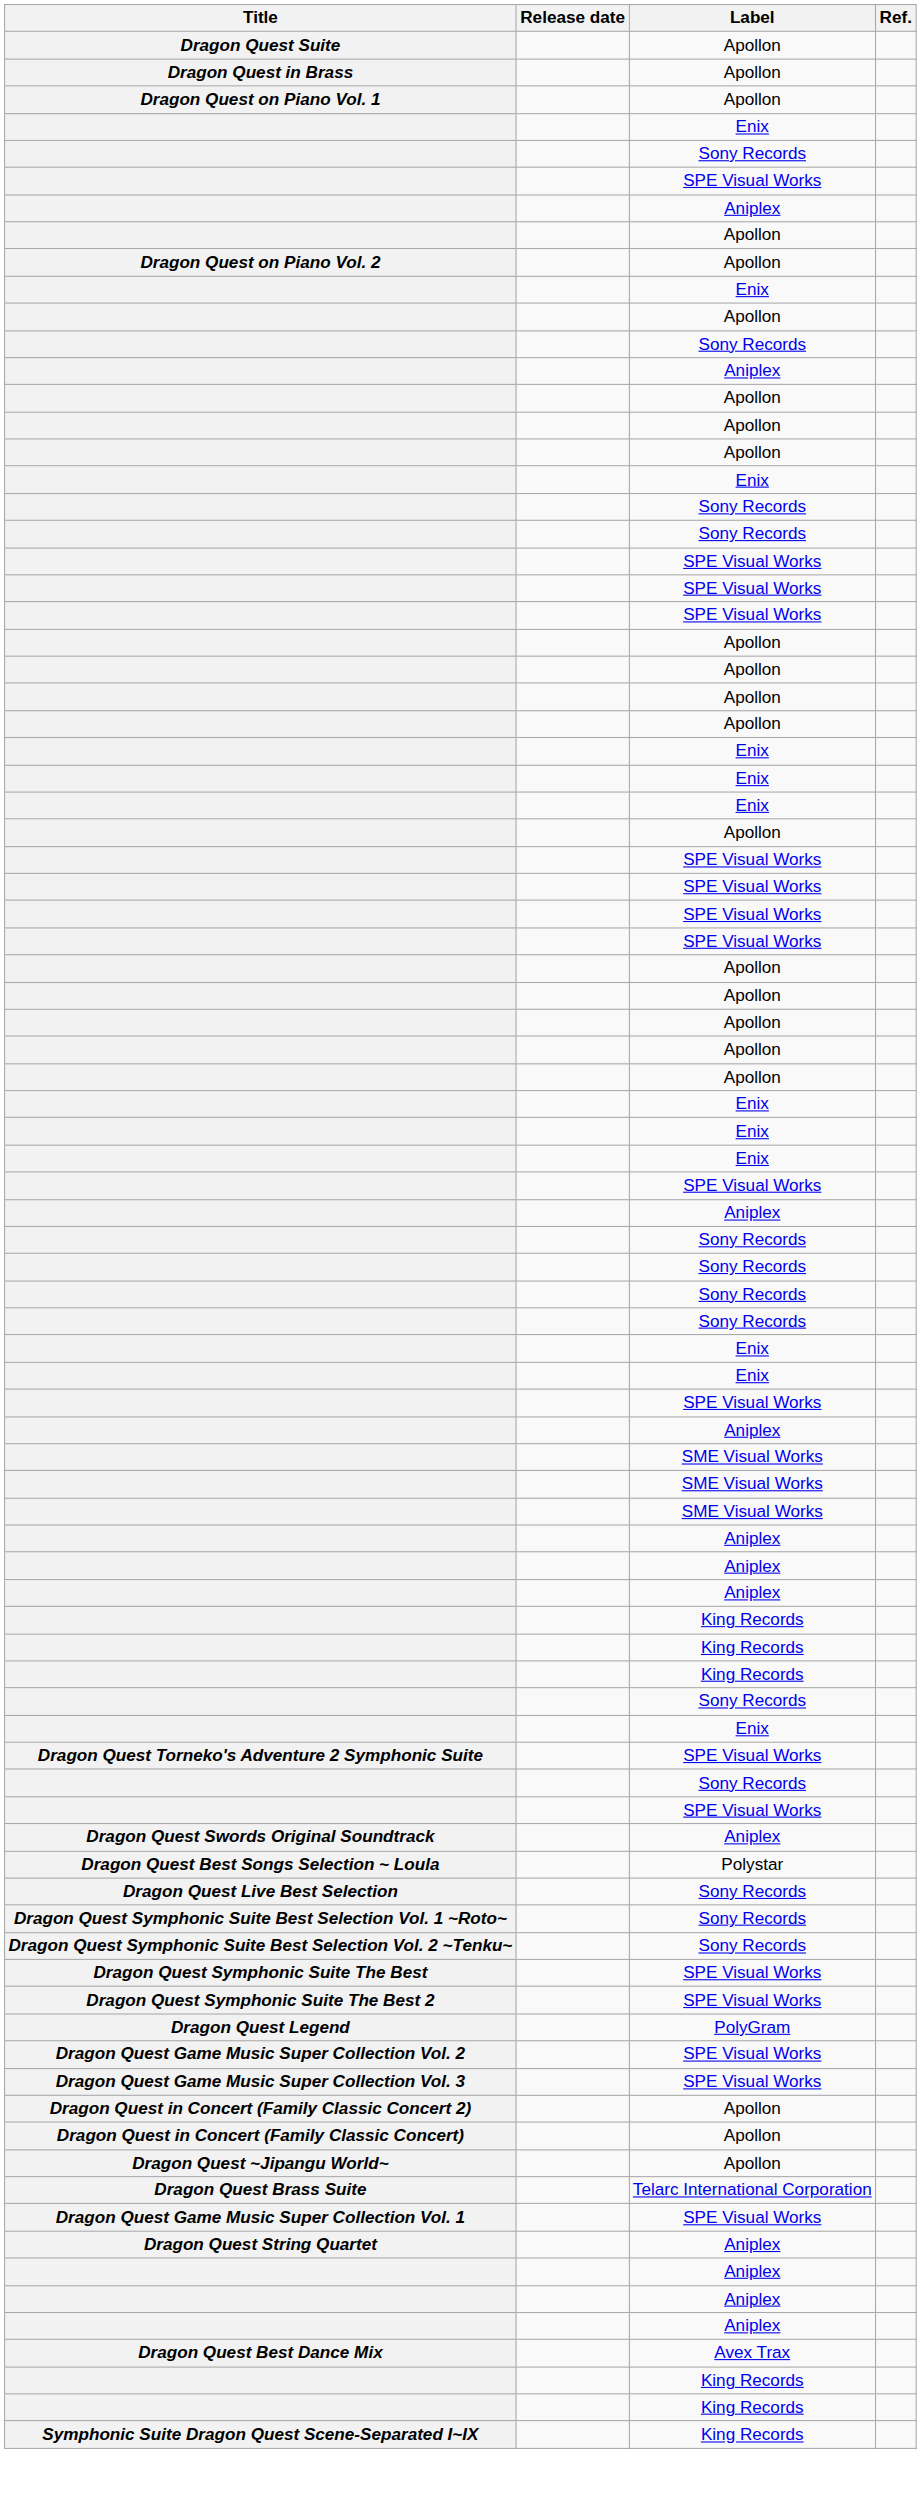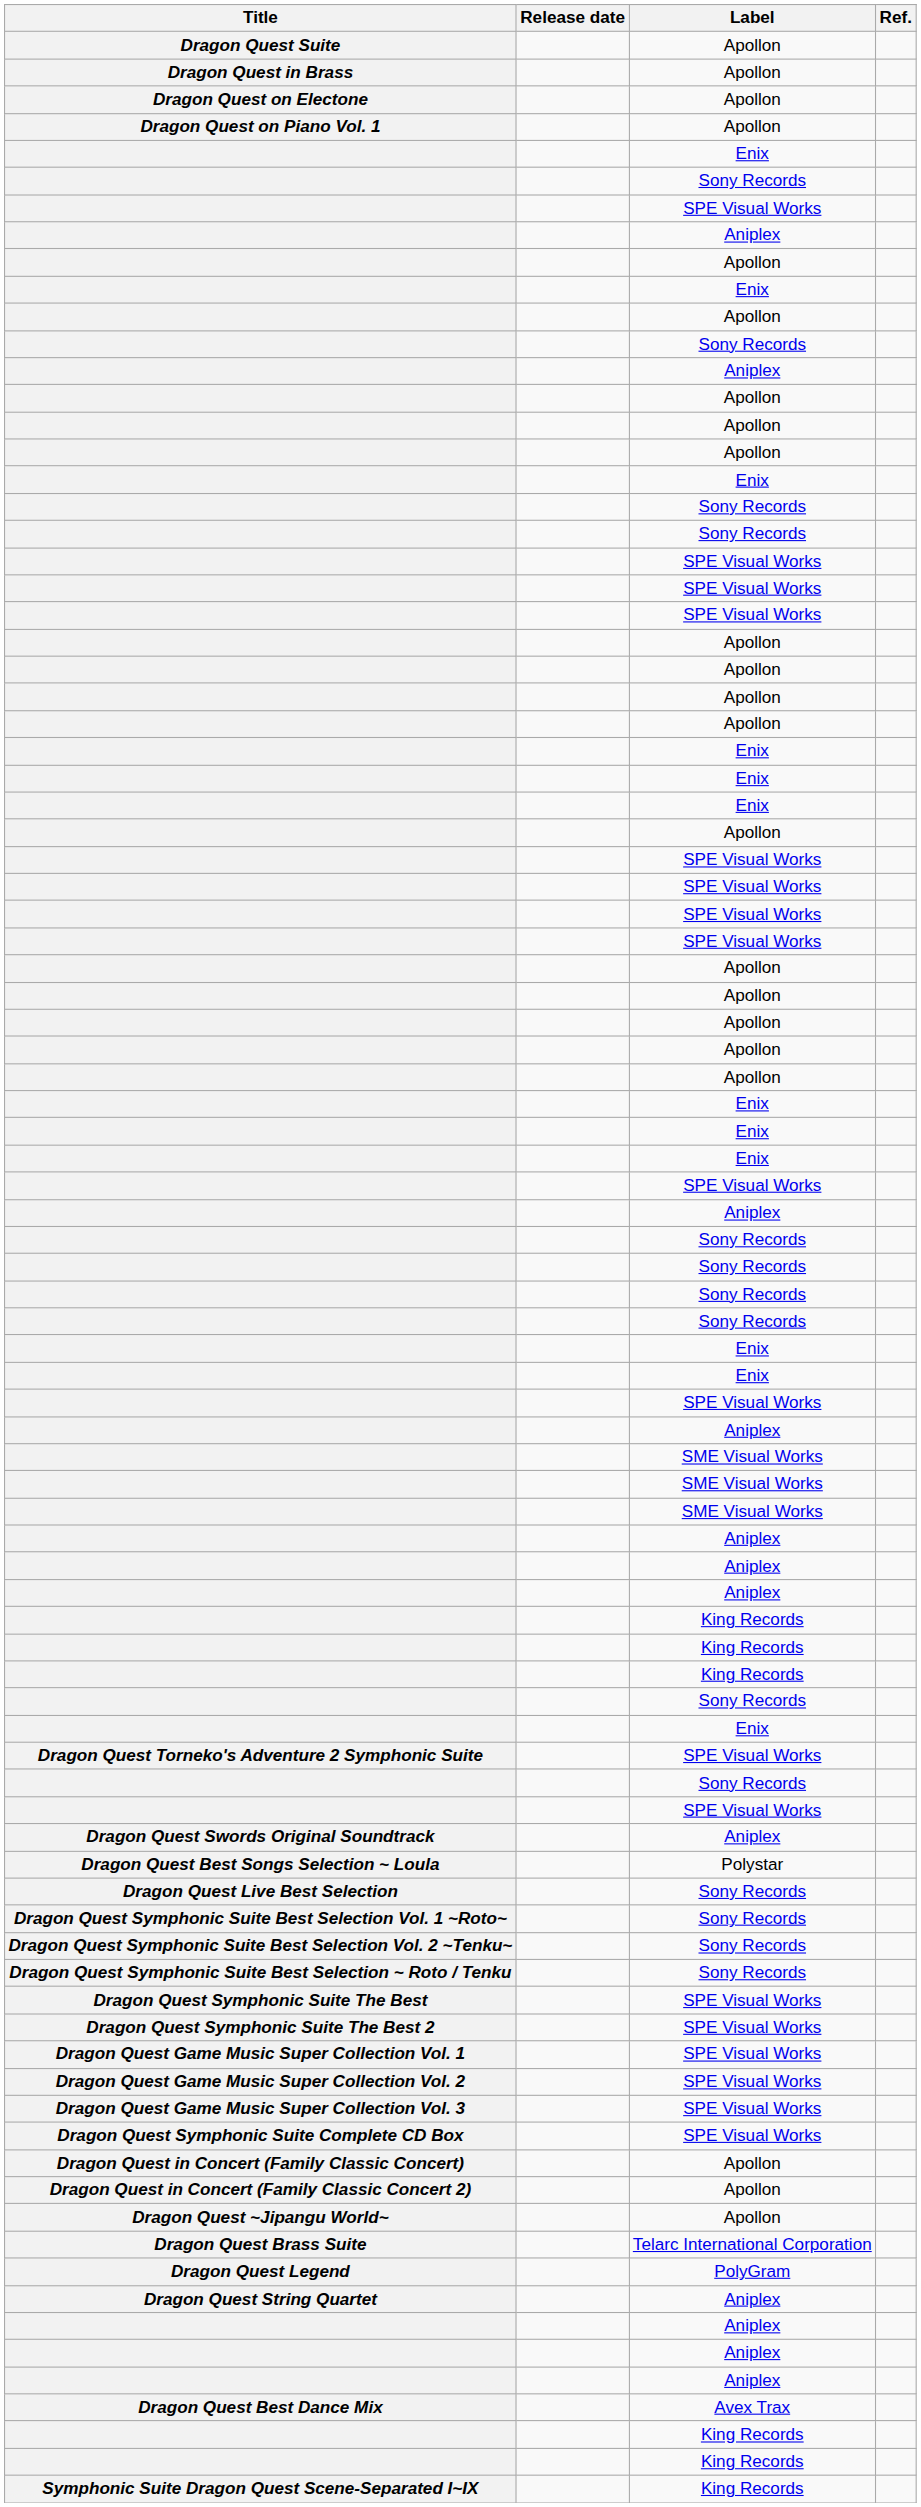+ row: Dragon Quest on Electone | Apollon
- row: Dragon Quest on Piano Vol. 2 | Apollon
+ row: Dragon Quest Symphonic Suite Best Selection ~ Roto / Tenku | Sony Records
rows swapped: Dragon Quest Game Music Super Collection Vol. 1 <-> Dragon Quest Legend
+ row: Dragon Quest Symphonic Suite Complete CD Box | SPE Visual Works
rows swapped: Dragon Quest in Concert (Family Classic Concert) <-> Dragon Quest in Concert (Family Classic Concert 2)
